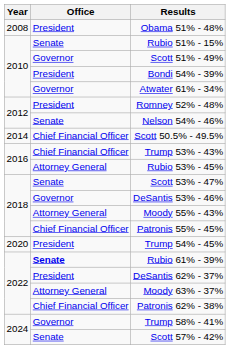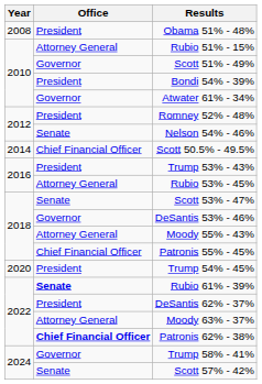Rubio 51% - 15% | Office: Senate -> Attorney General
Trump 53% - 43% | Office: Chief Financial Officer -> President
Patronis 62% - 38% | Office: normal -> bold
